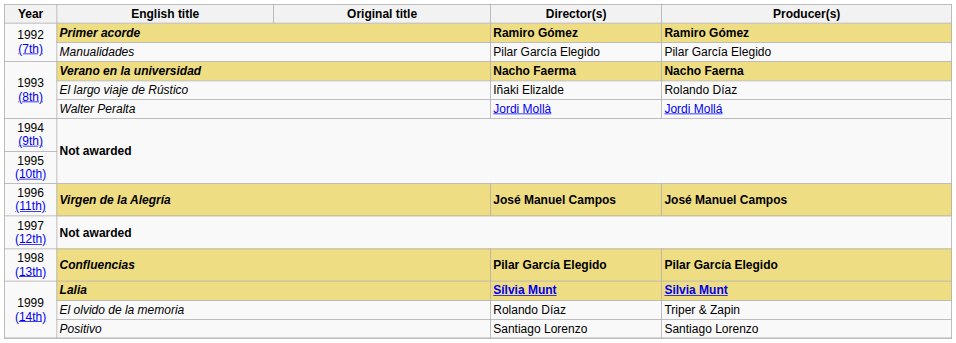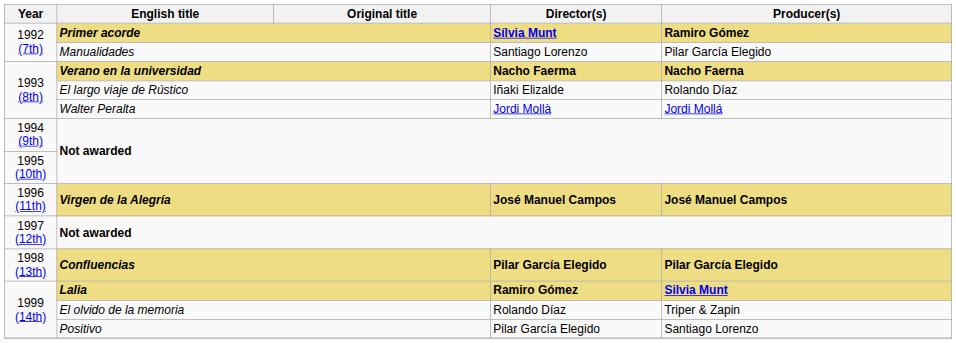Primer acorde | Director(s): Ramiro Gómez -> Sílvia Munt
Manualidades | Director(s): Pilar García Elegido -> Santiago Lorenzo
Lalia | Director(s): Sílvia Munt -> Ramiro Gómez
Positivo | Director(s): Santiago Lorenzo -> Pilar García Elegido
